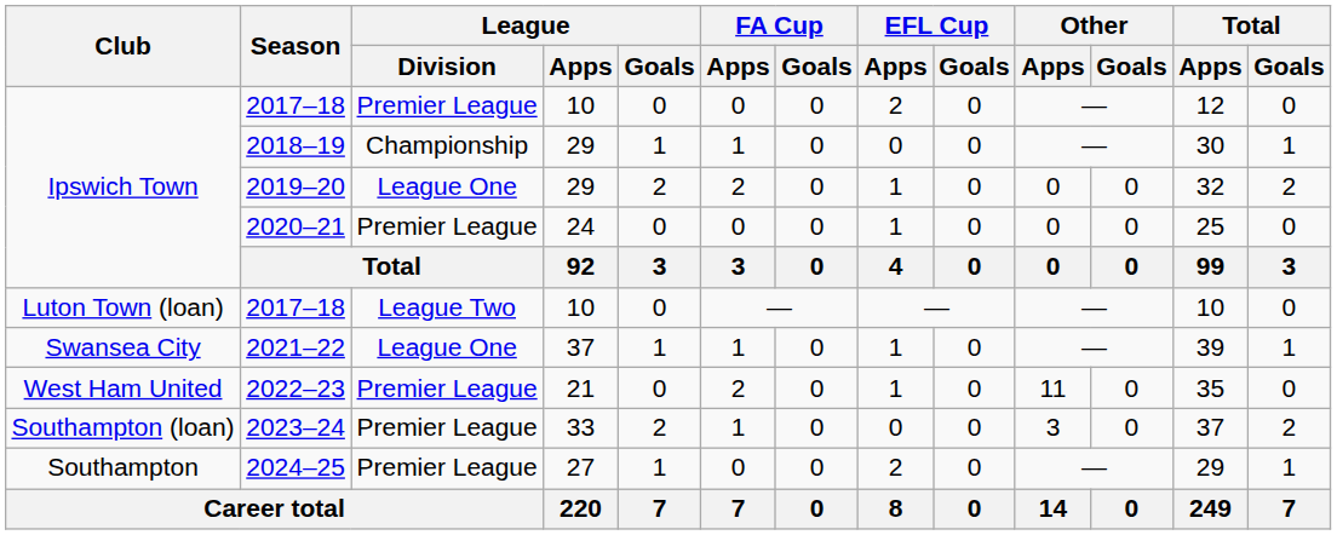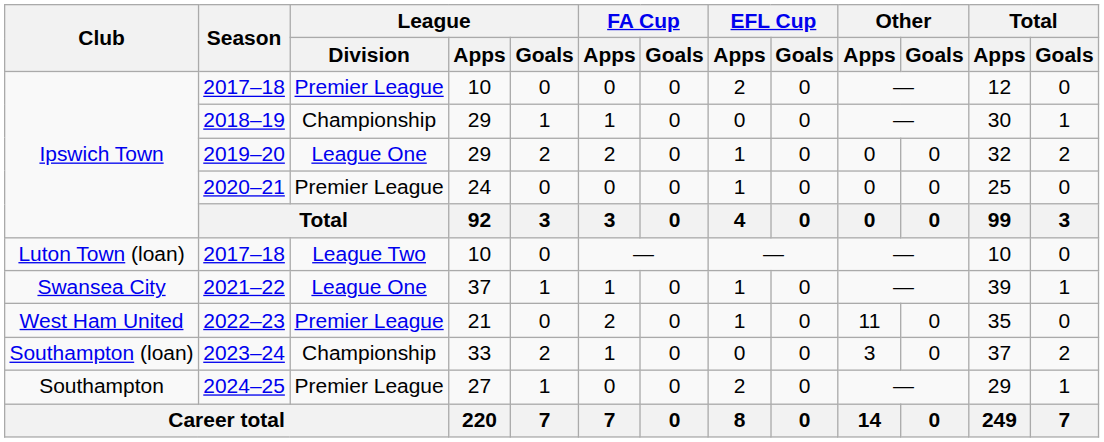2023–24 | League / Division: Premier League -> Championship
